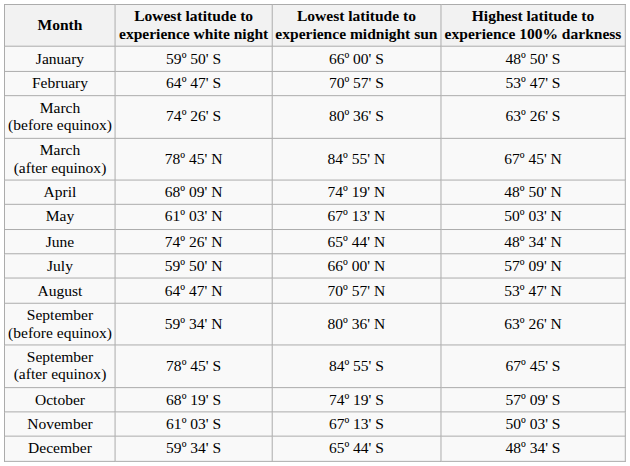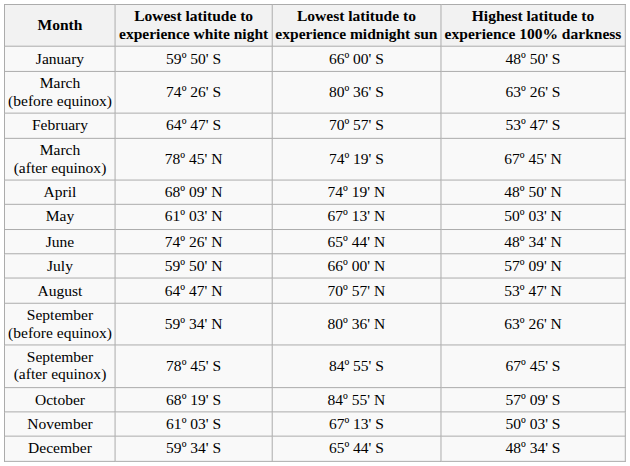rows swapped: February <-> March (before equinox)
March (after equinox) | Lowest latitude to experience midnight sun: 84º 55' N -> 74º 19' S
October | Lowest latitude to experience midnight sun: 74º 19' S -> 84º 55' N
